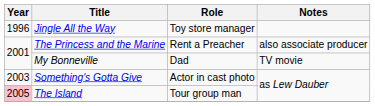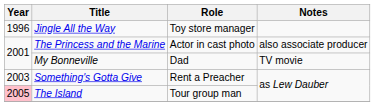The Princess and the Marine | Role: Rent a Preacher -> Actor in cast photo
Something's Gotta Give | Role: Actor in cast photo -> Rent a Preacher
